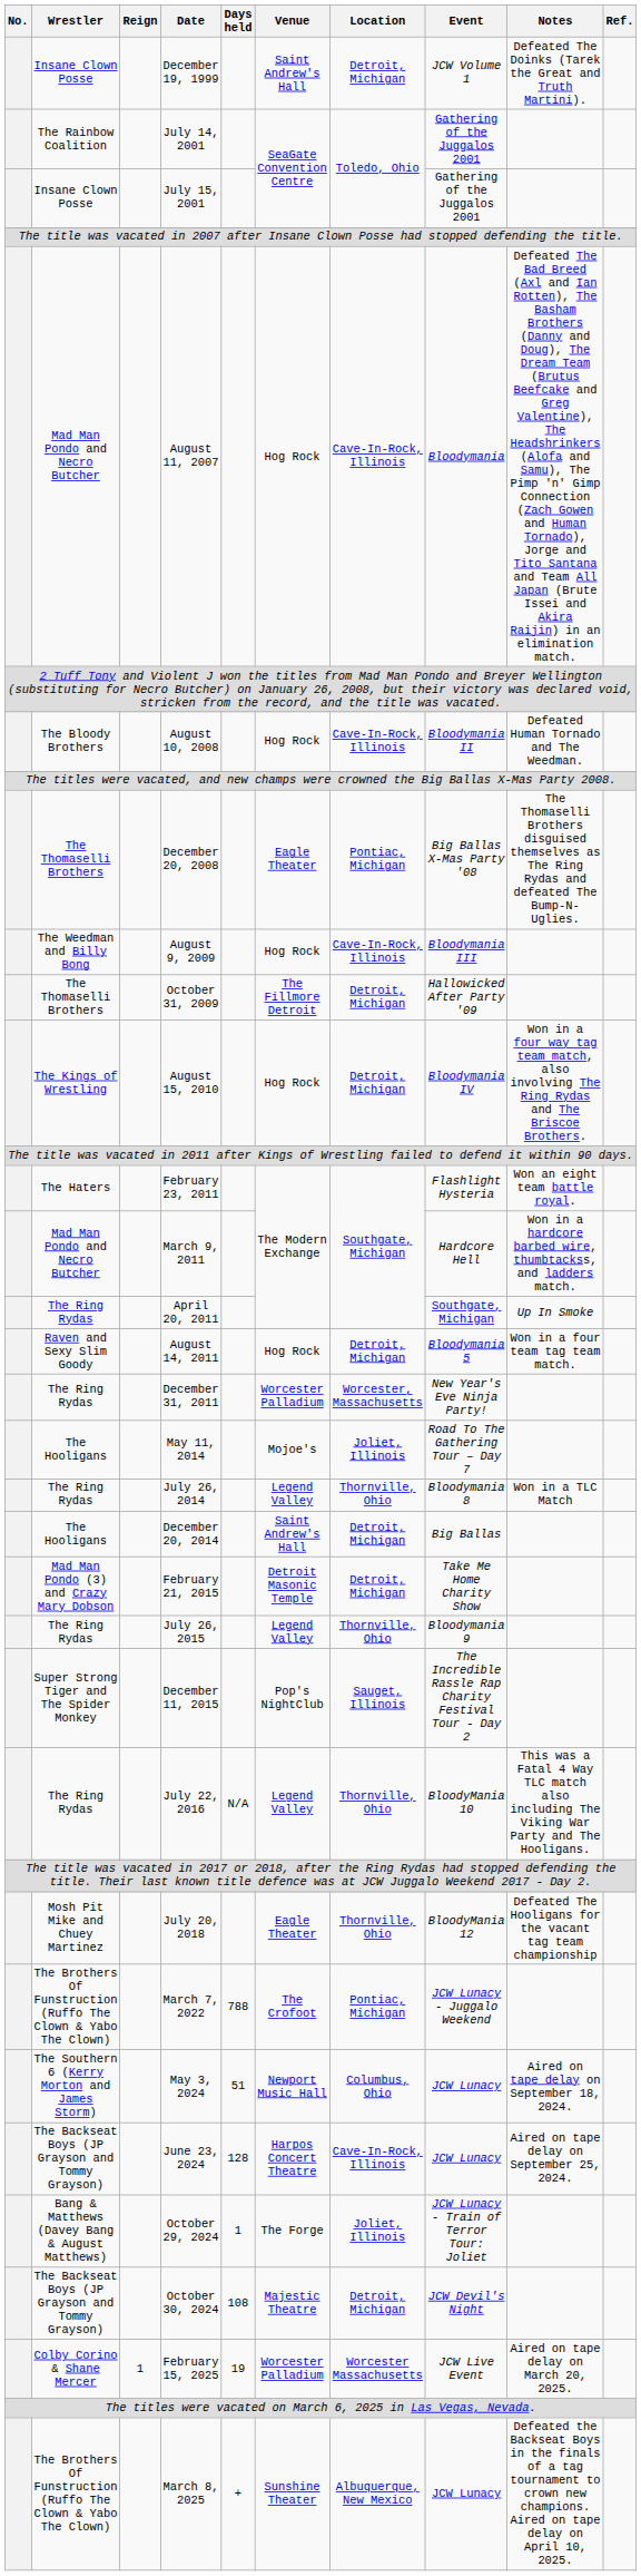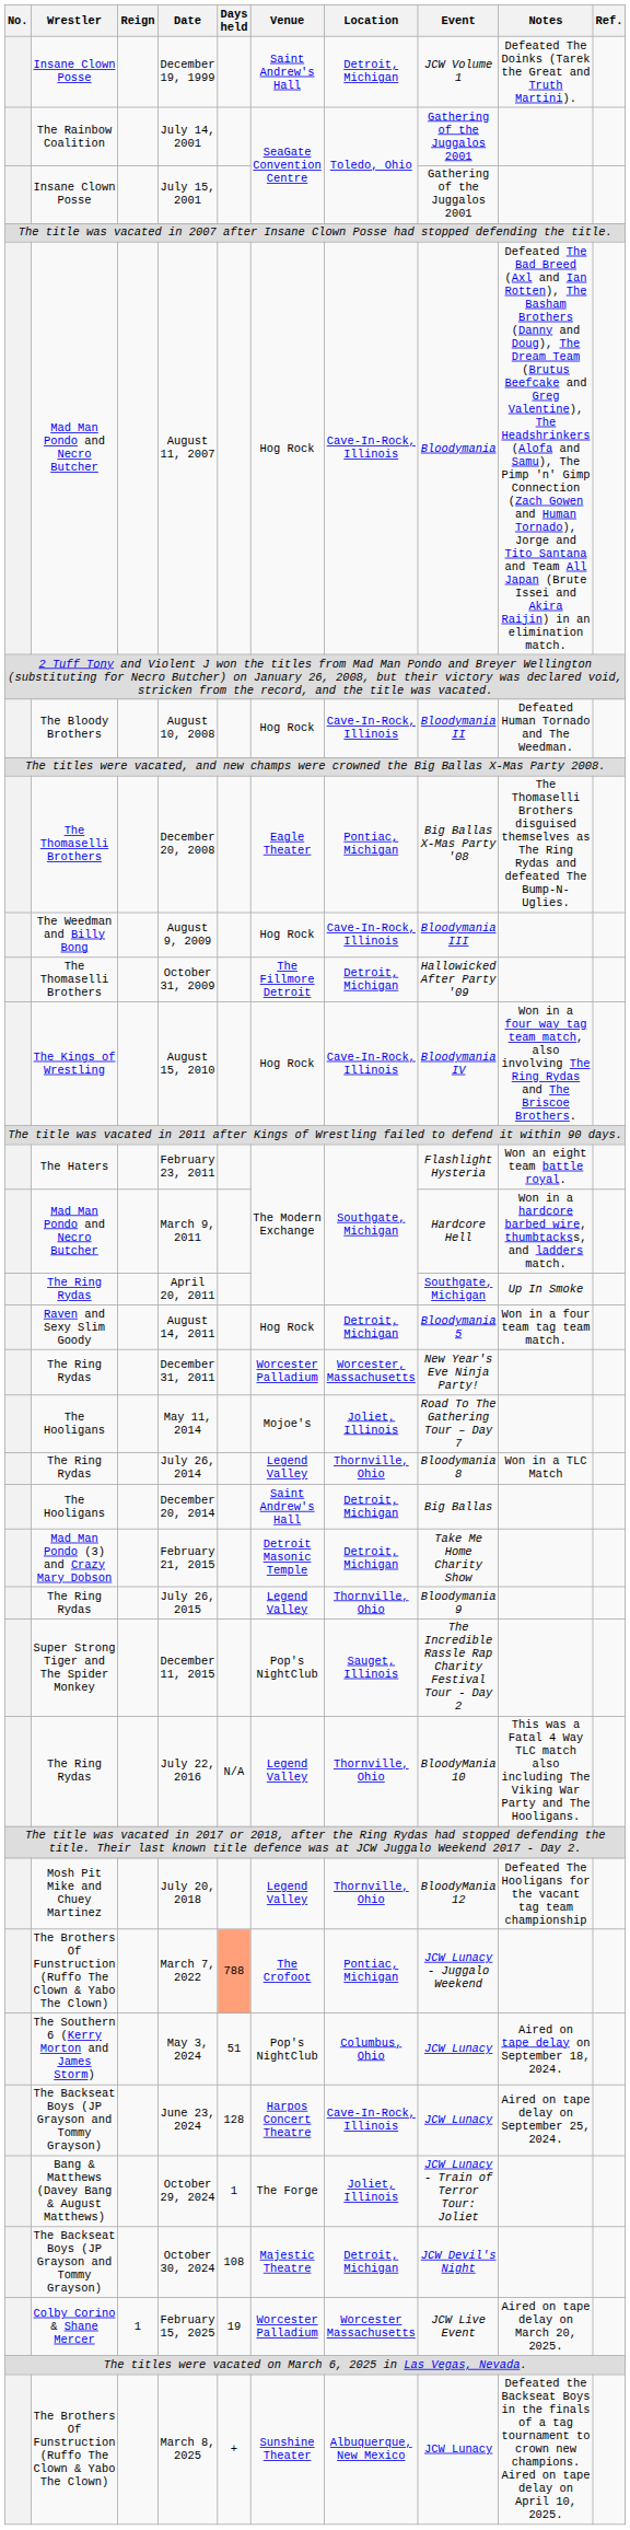August 15, 2010 | Location: Detroit, Michigan -> Cave-In-Rock, Illinois
July 20, 2018 | Venue: Eagle Theater -> Legend Valley
March 7, 2022 | Days held: no background -> lightsalmon background
May 3, 2024 | Venue: Newport Music Hall -> Pop's NightClub
